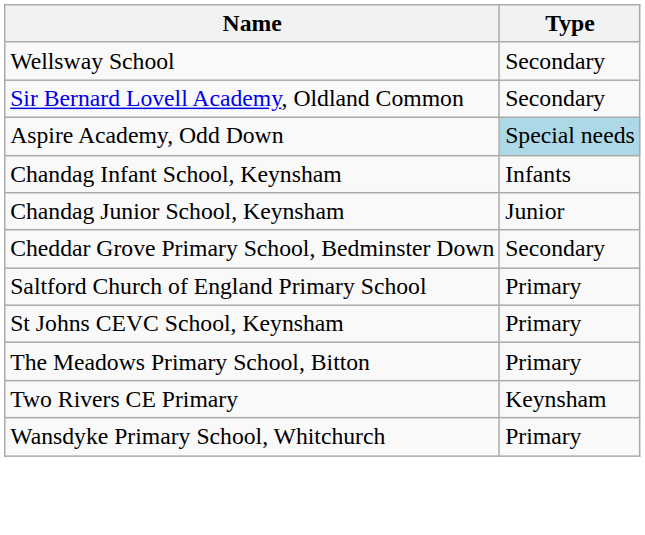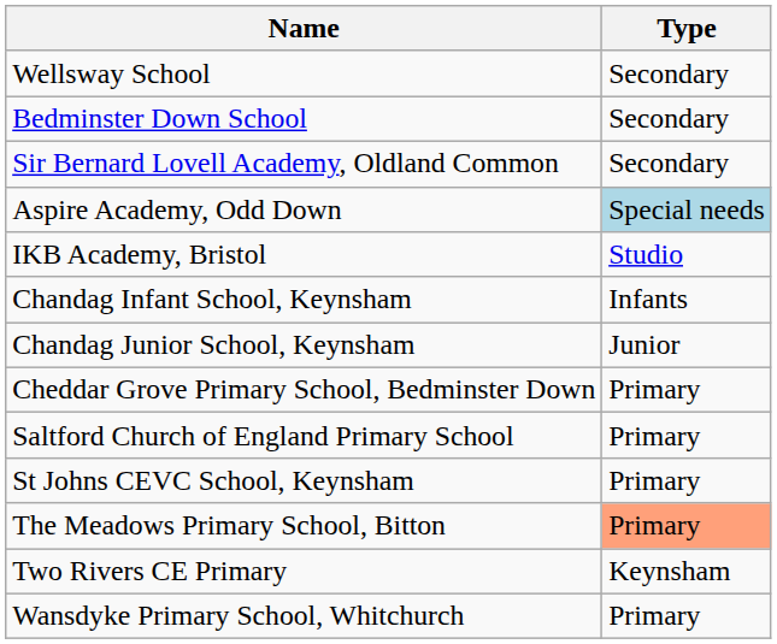+ row: Bedminster Down School | Secondary
+ row: IKB Academy, Bristol | Studio
Cheddar Grove Primary School, Bedminster Down | Type: Secondary -> Primary
The Meadows Primary School, Bitton | Type: no background -> lightsalmon background
